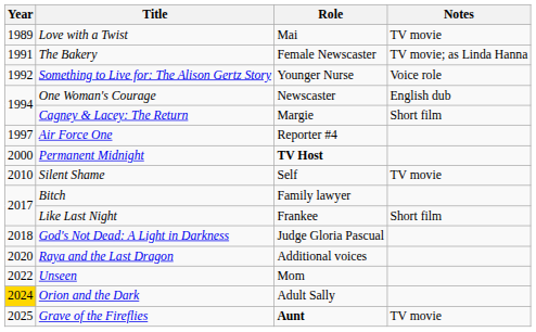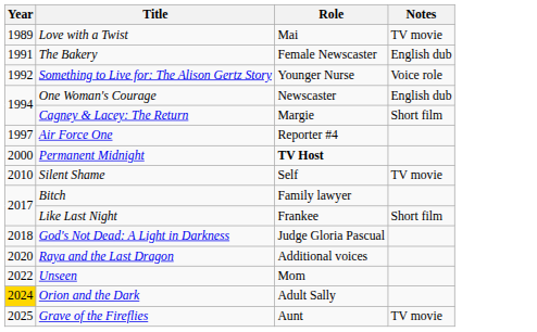The Bakery | Notes: TV movie; as Linda Hanna -> English dub
Grave of the Fireflies | Role: bold -> normal
